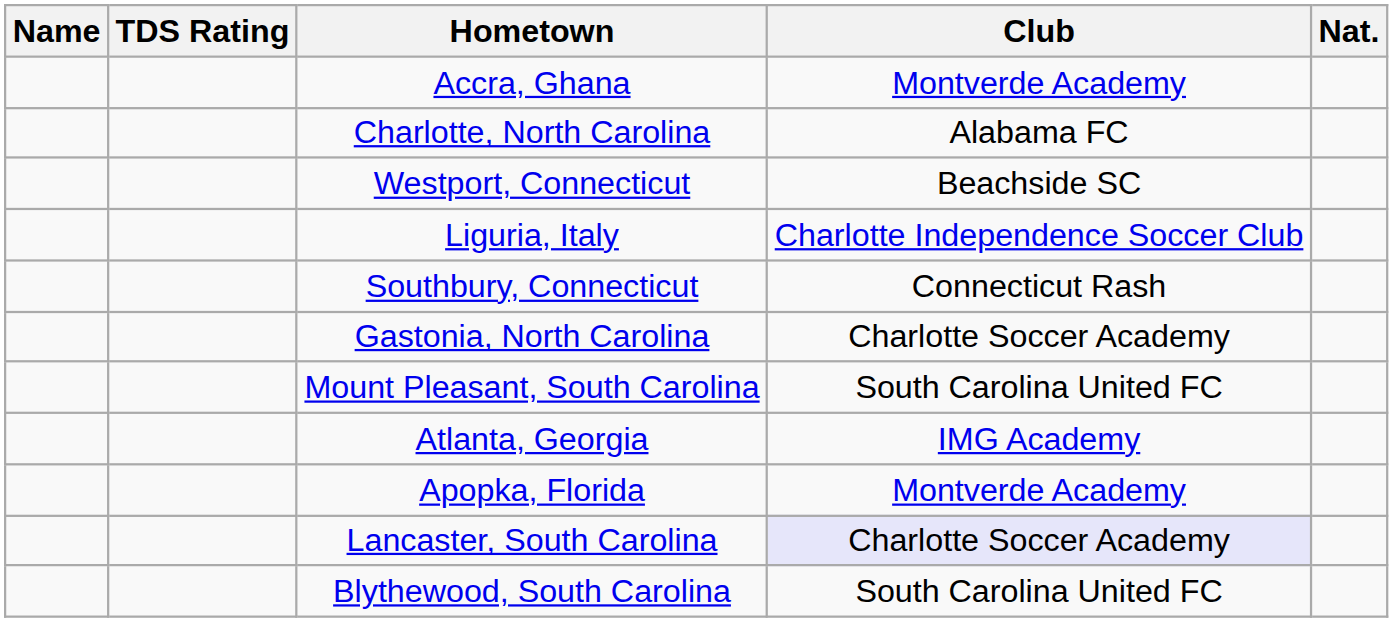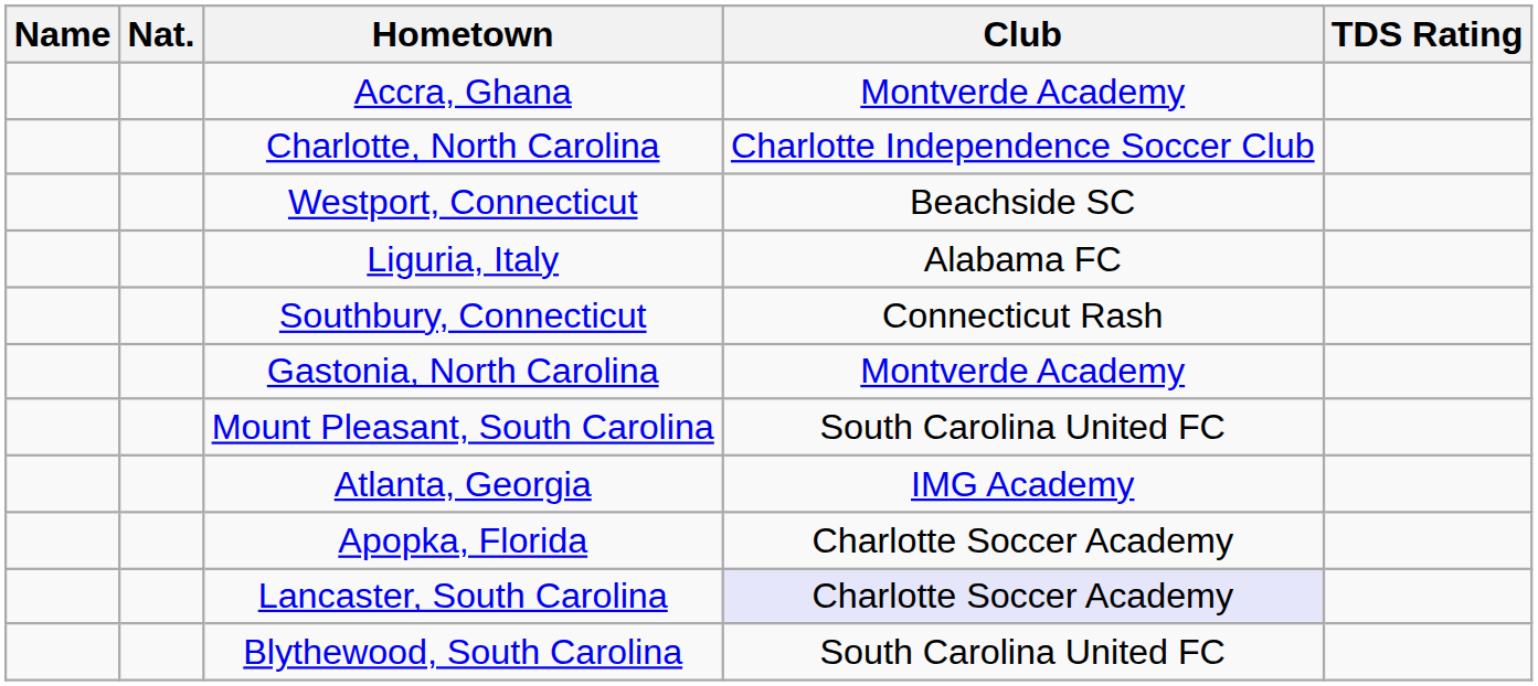columns swapped: Nat. <-> TDS Rating
Charlotte, North Carolina | Club: Alabama FC -> Charlotte Independence Soccer Club
Liguria, Italy | Club: Charlotte Independence Soccer Club -> Alabama FC
Gastonia, North Carolina | Club: Charlotte Soccer Academy -> Montverde Academy
Apopka, Florida | Club: Montverde Academy -> Charlotte Soccer Academy
